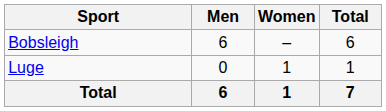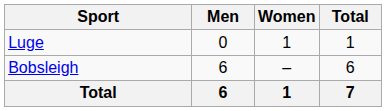rows swapped: Bobsleigh <-> Luge
